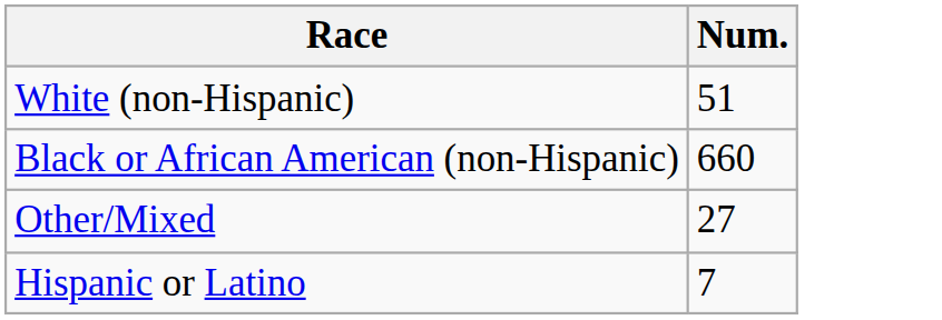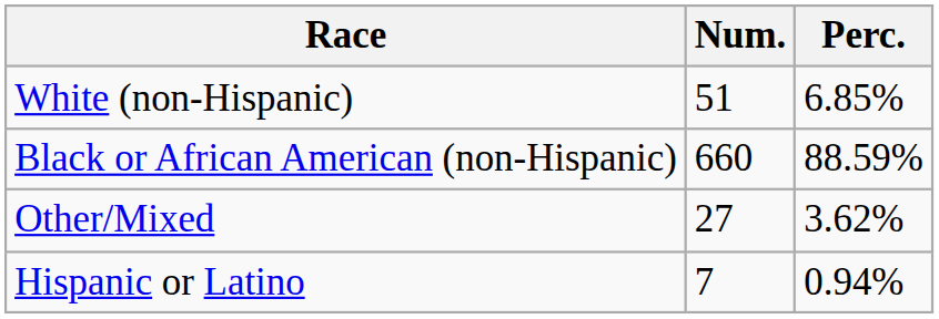+ column: Perc. | 6.85% | 88.59% | 3.62% | 0.94%
